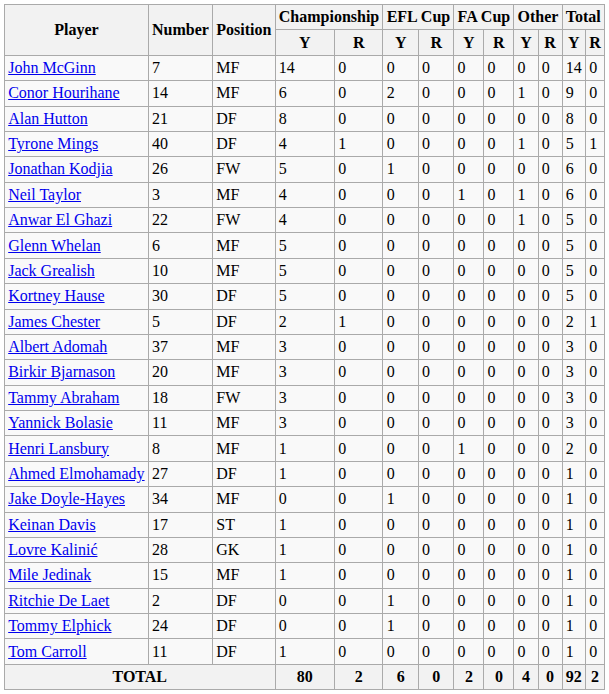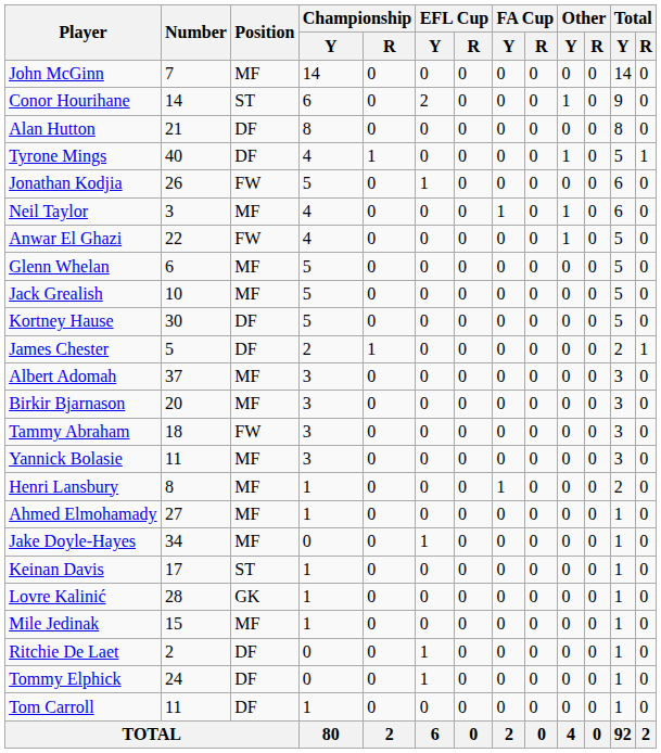Conor Hourihane | Position: MF -> ST
Ahmed Elmohamady | Position: DF -> MF
